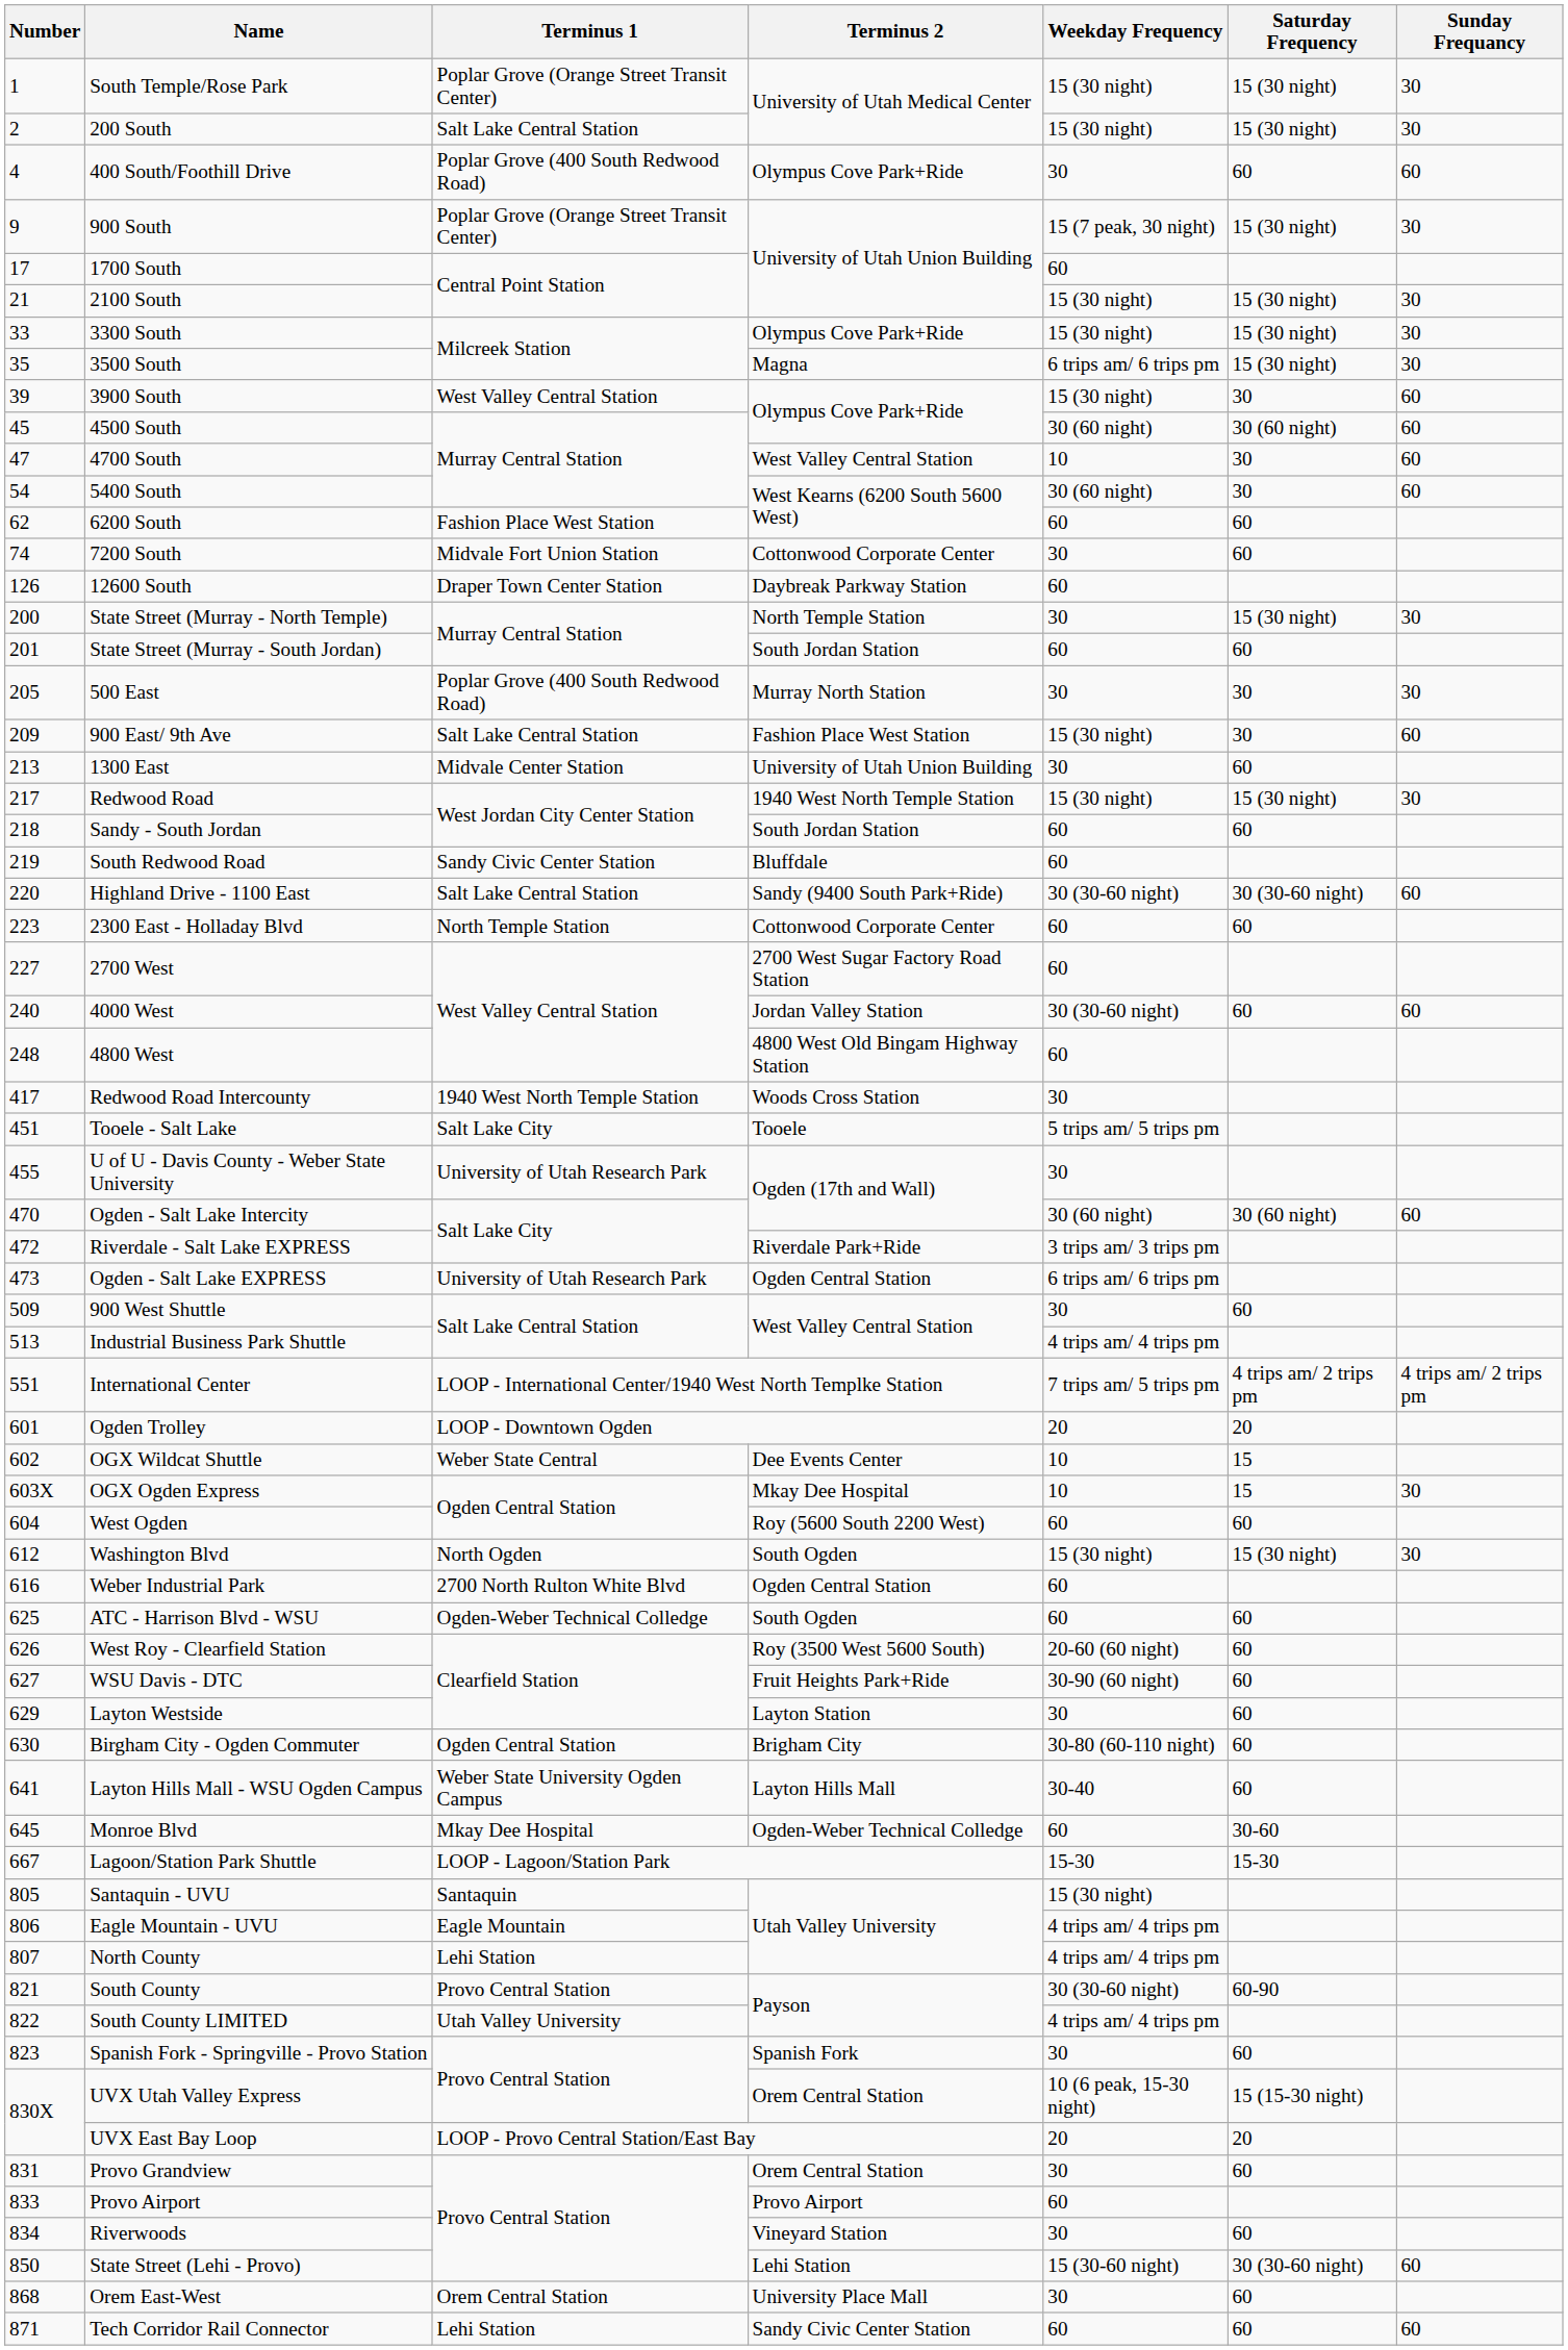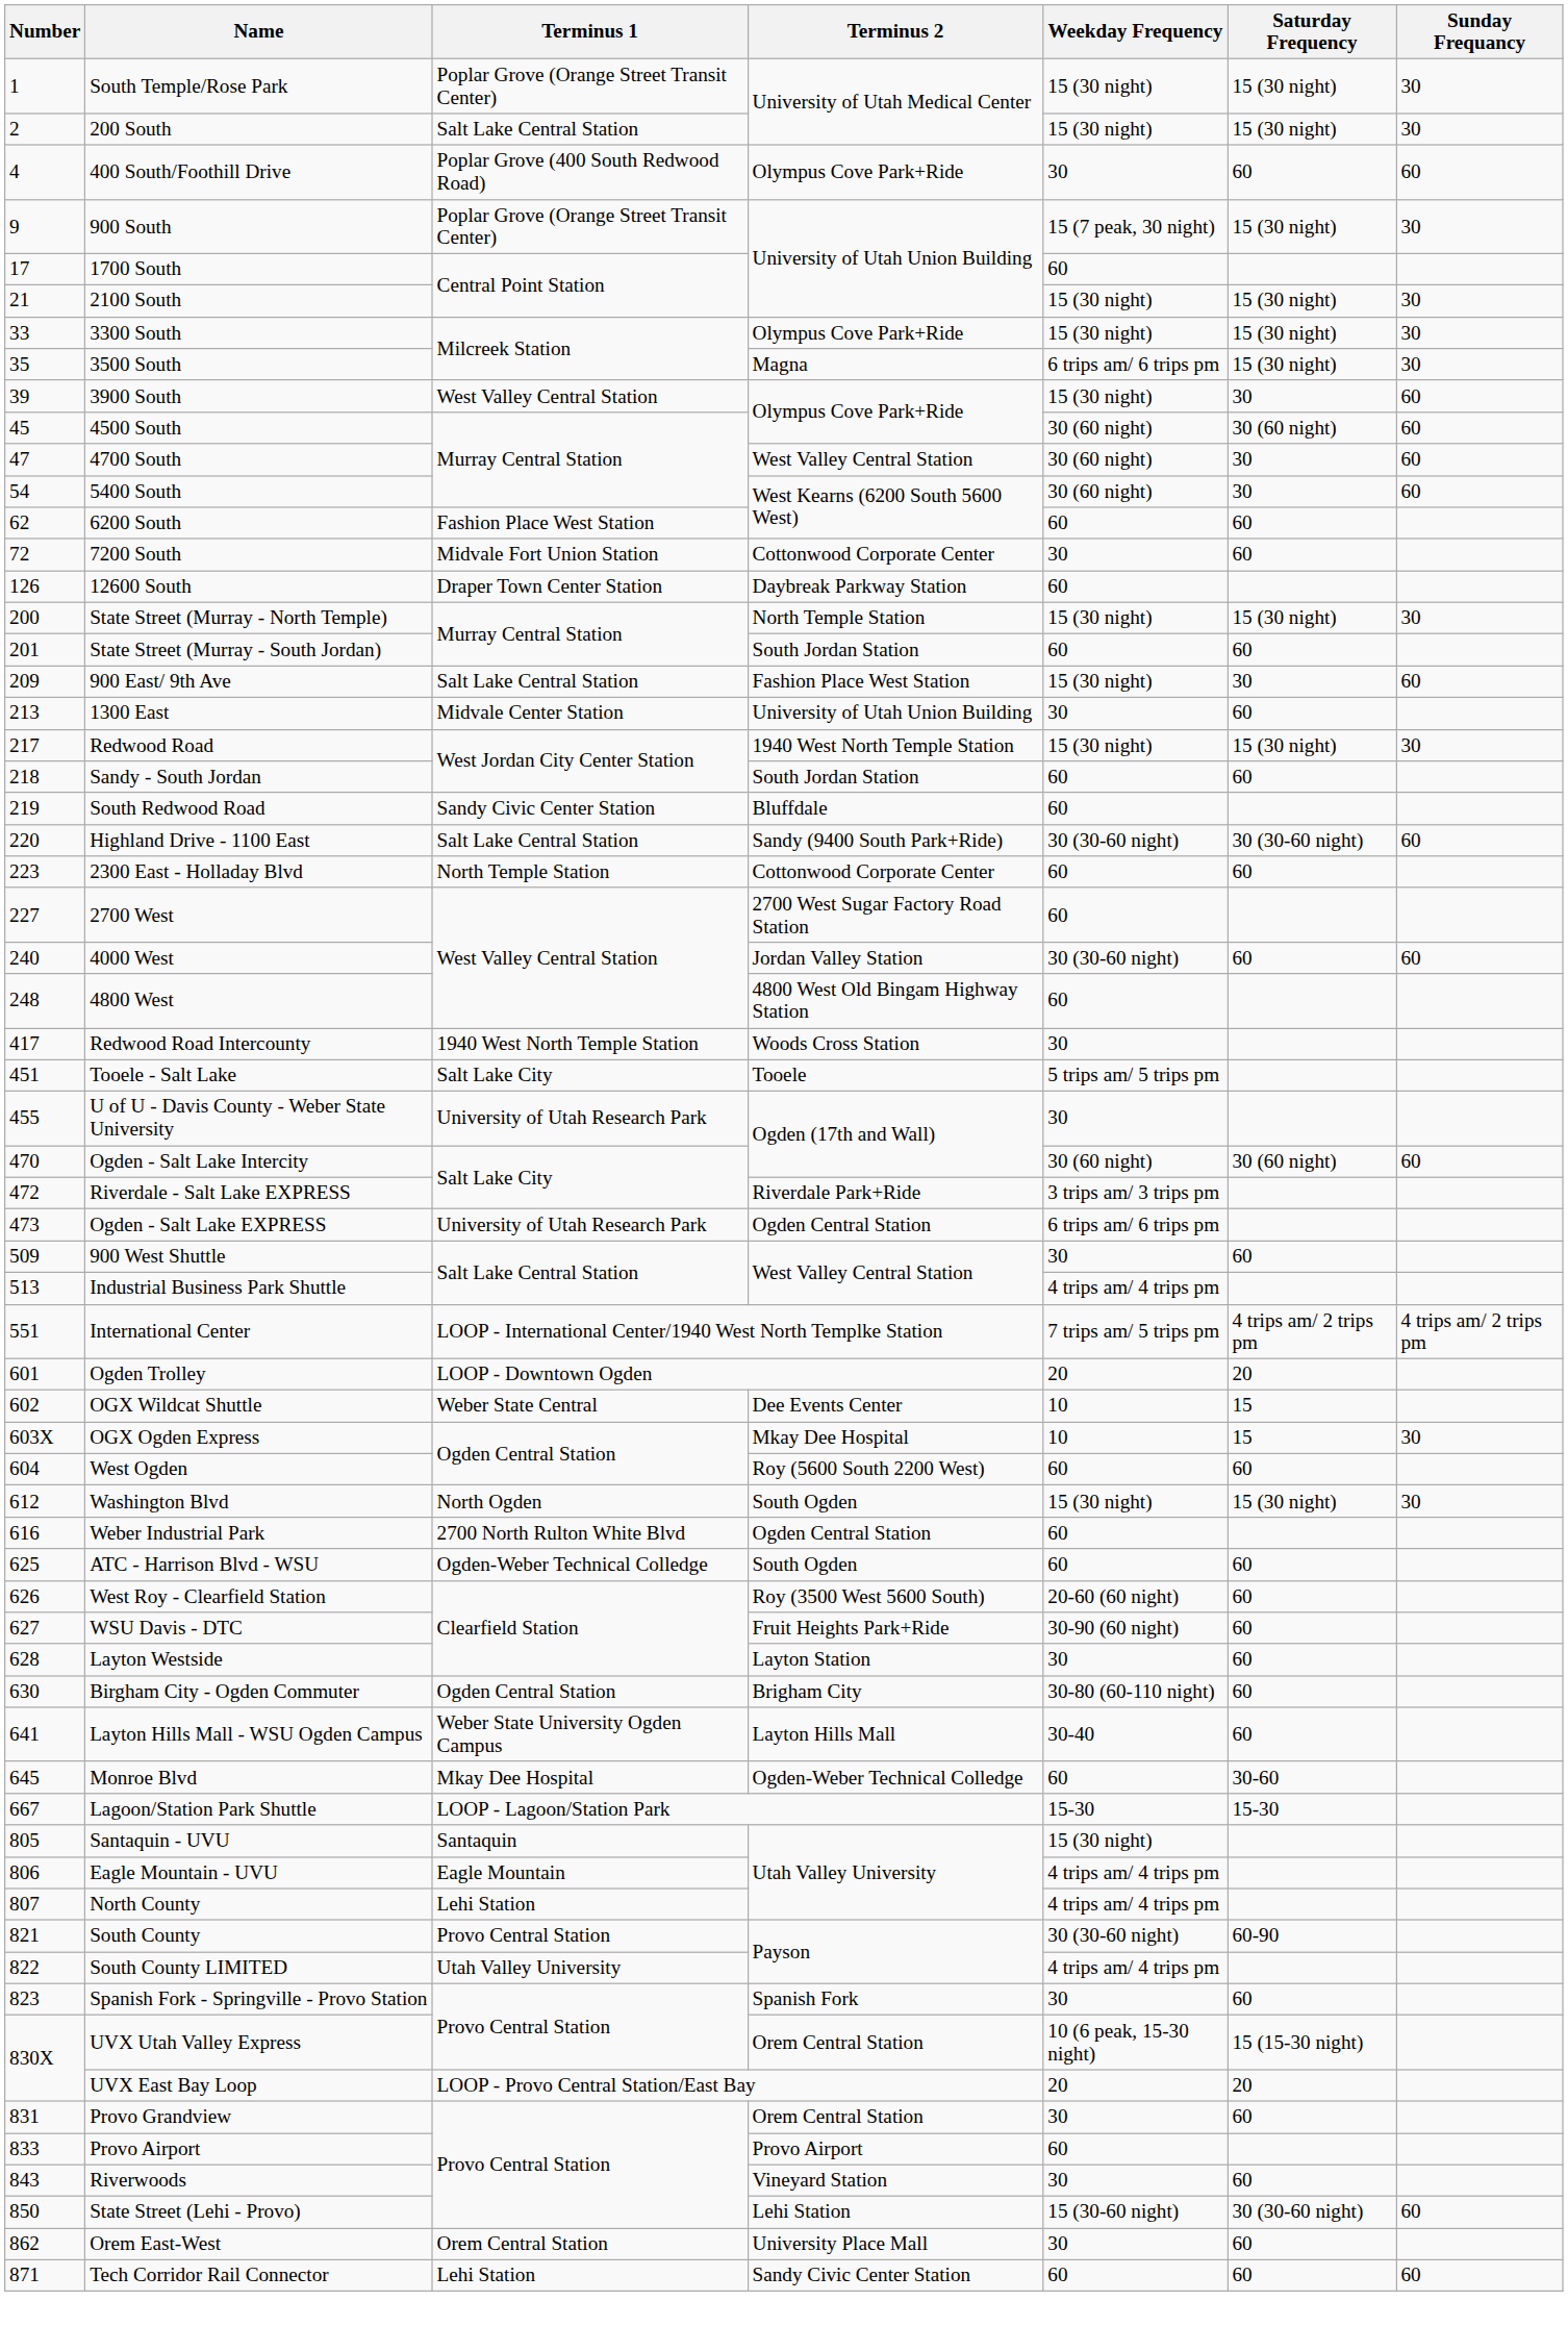4700 South | Weekday Frequency: 10 -> 30 (60 night)
7200 South | Number: 74 -> 72
State Street (Murray - North Temple) | Weekday Frequency: 30 -> 15 (30 night)
- row: 205 | 500 East | Poplar Grove (400 South Redwood Road) | Murray North Station | 30 | 30 | 30
Layton Westside | Number: 629 -> 628
Riverwoods | Number: 834 -> 843
Orem East-West | Number: 868 -> 862
